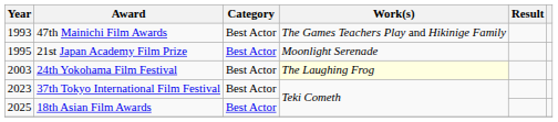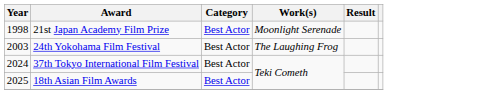- row: 1993 | 47th Mainichi Film Awards | Best Actor | The Games Teachers Play and Hikinige Family
21st Japan Academy Film Prize | Year: 1995 -> 1998
24th Yokohama Film Festival | Work(s): lightyellow background -> no background
37th Tokyo International Film Festival | Year: 2023 -> 2024
